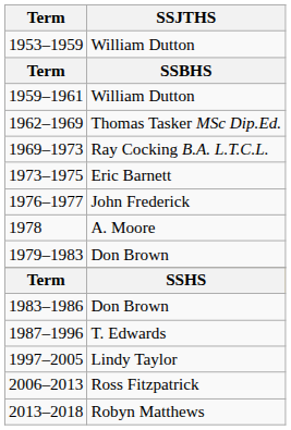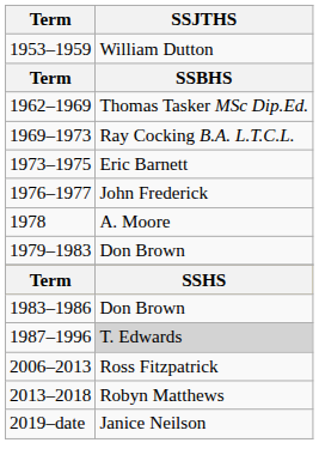- row: 1959–1961 | William Dutton
1987–1996 | SSJTHS: no background -> lightgrey background
- row: 1997–2005 | Lindy Taylor
+ row: 2019–date | Janice Neilson
